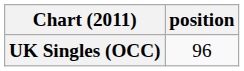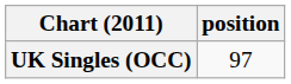UK Singles (OCC) | position: 96 -> 97
